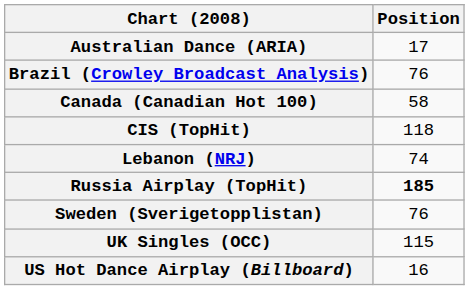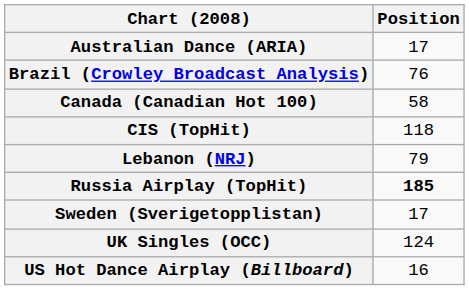Lebanon (NRJ) | Position: 74 -> 79
Sweden (Sverigetopplistan) | Position: 76 -> 17
UK Singles (OCC) | Position: 115 -> 124
